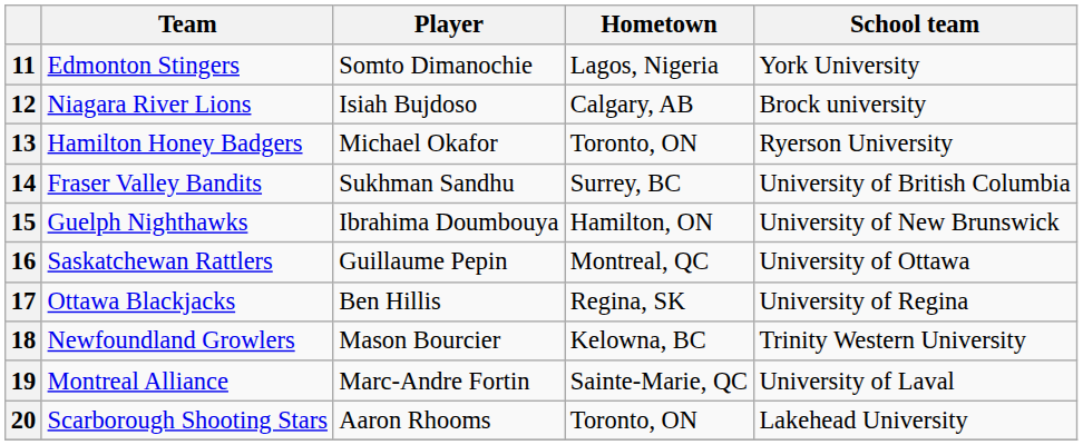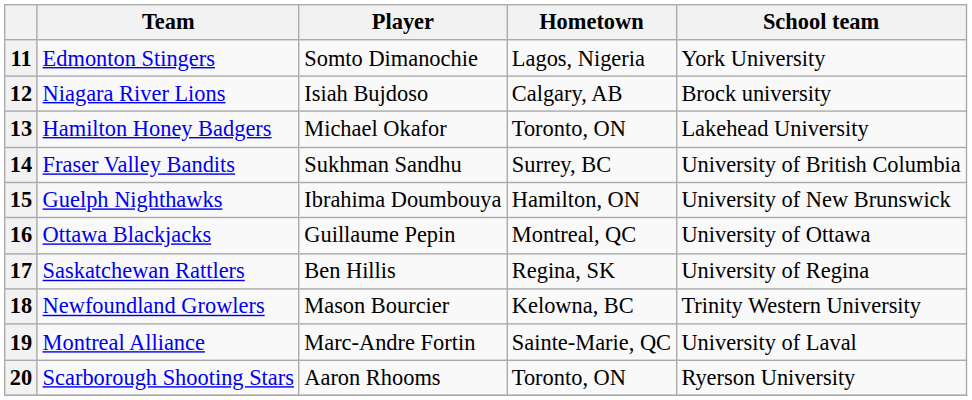13 | School team: Ryerson University -> Lakehead University
16 | Team: Saskatchewan Rattlers -> Ottawa Blackjacks
17 | Team: Ottawa Blackjacks -> Saskatchewan Rattlers
20 | School team: Lakehead University -> Ryerson University
